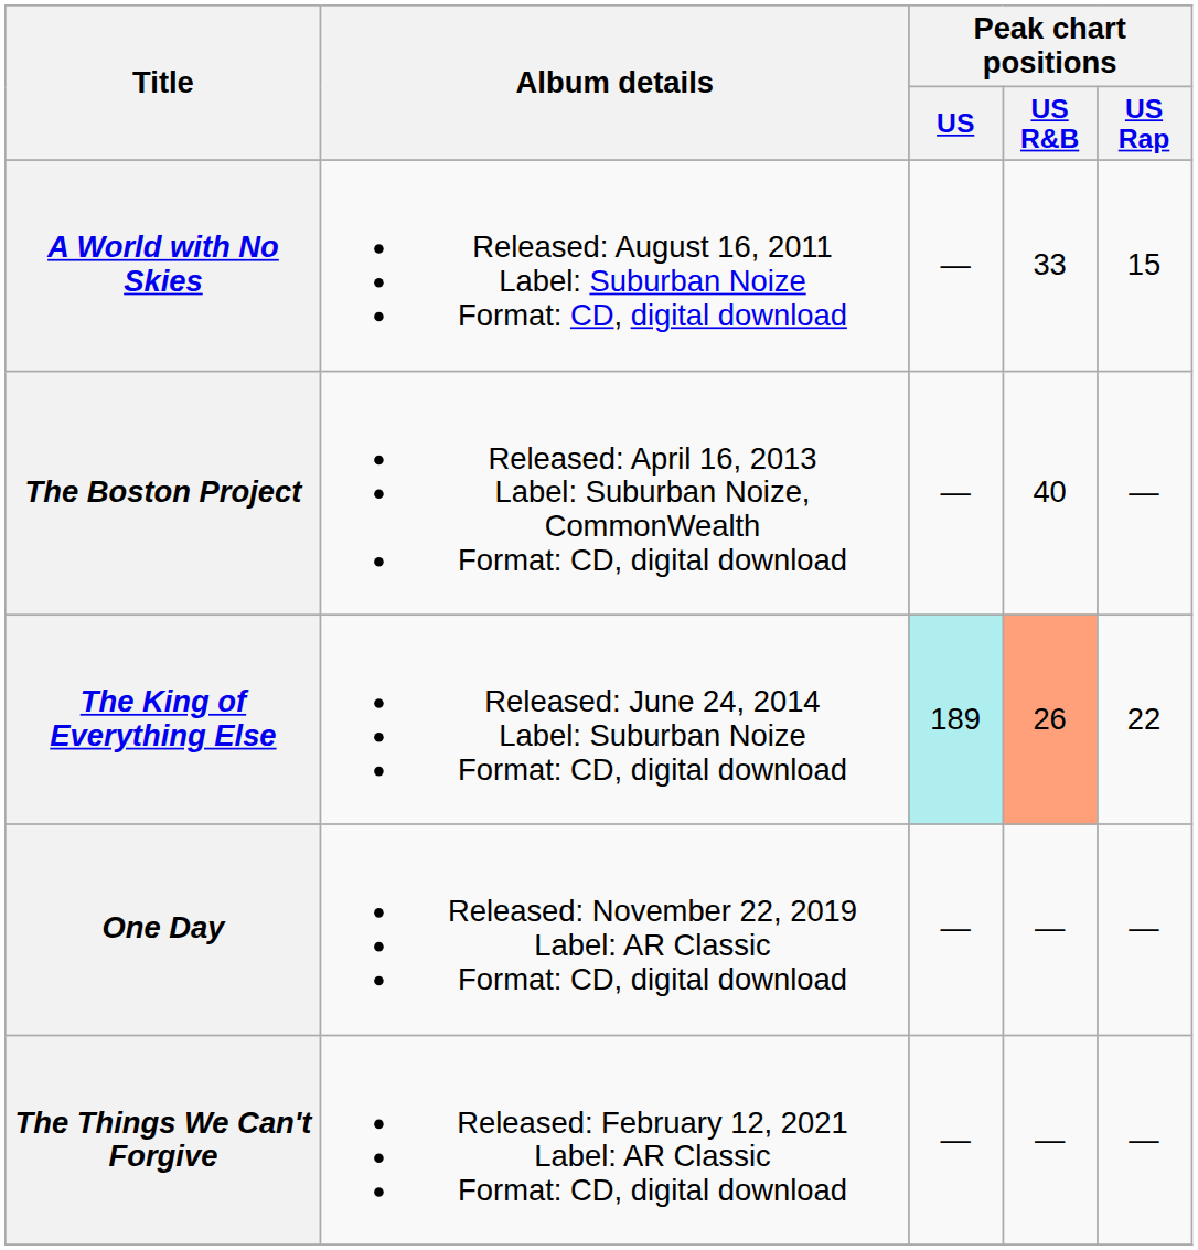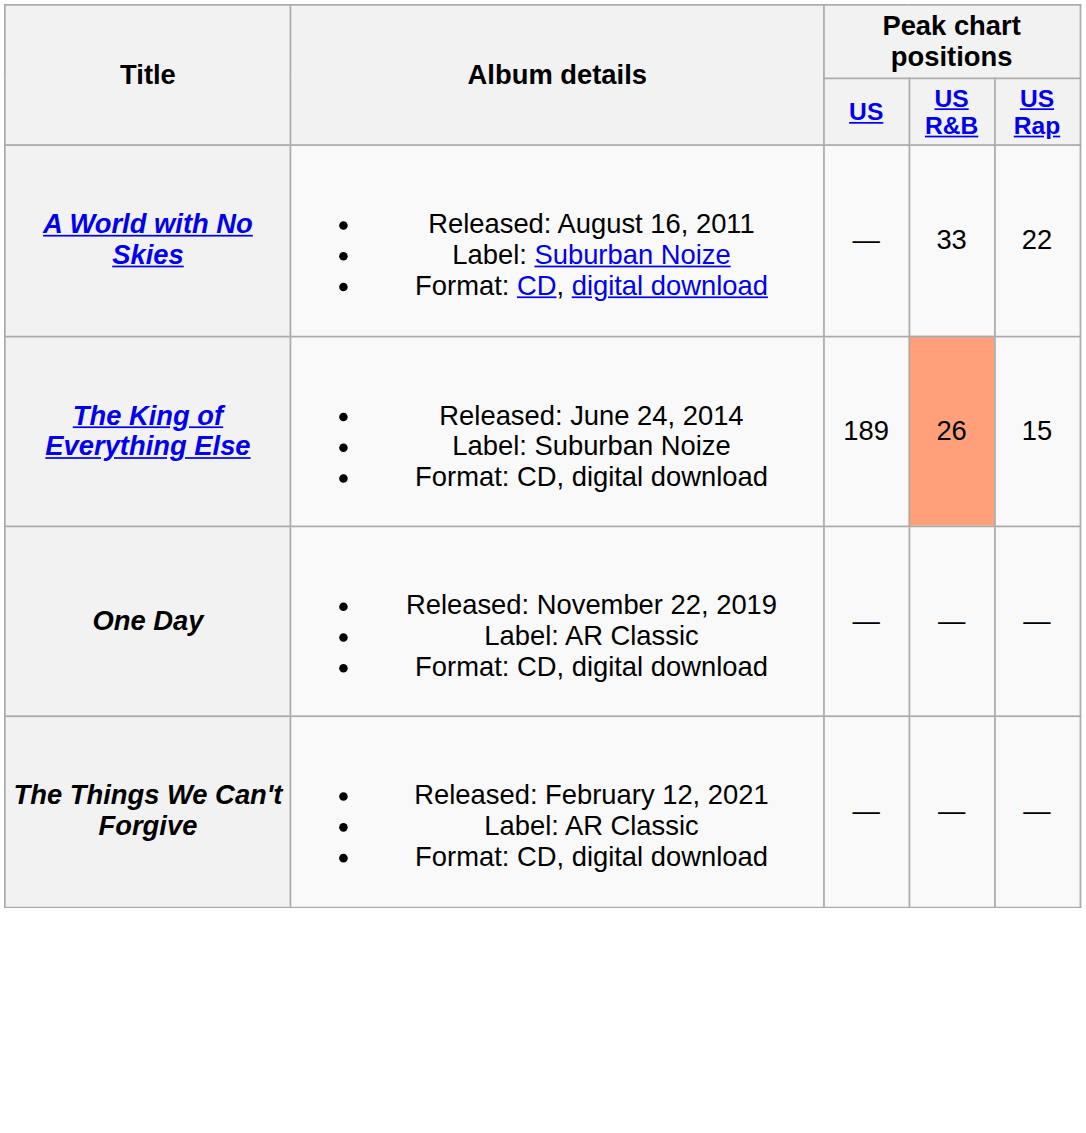A World with No Skies | Peak chart positions / US Rap: 15 -> 22
- row: The Boston Project | Released: April 16, 2013 Label: Suburban Noize, CommonWealth Format: CD, digital download | — | 40 | —
The King of Everything Else | Peak chart positions / US: paleturquoise background -> no background
The King of Everything Else | Peak chart positions / US Rap: 22 -> 15
